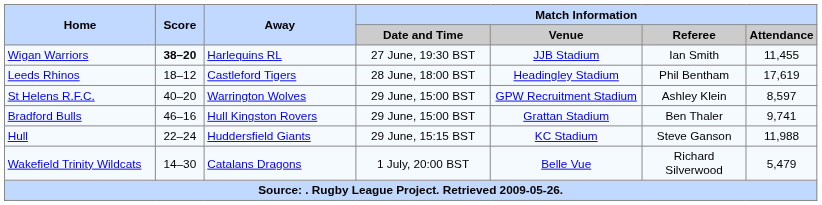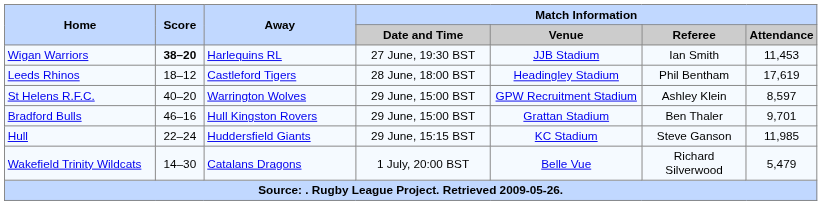Wigan Warriors | Match Information / Attendance: 11,455 -> 11,453
Bradford Bulls | Match Information / Attendance: 9,741 -> 9,701
Hull | Match Information / Attendance: 11,988 -> 11,985
